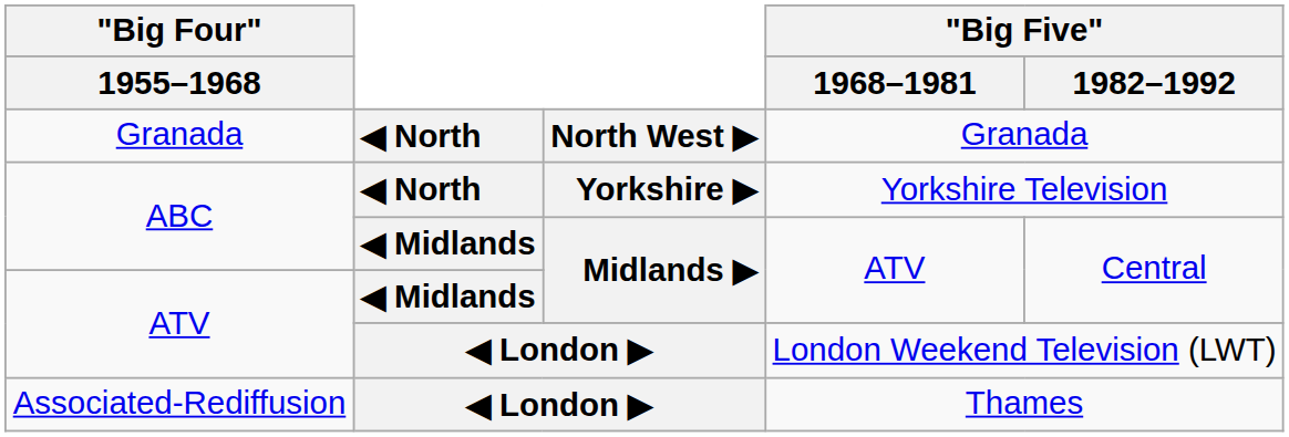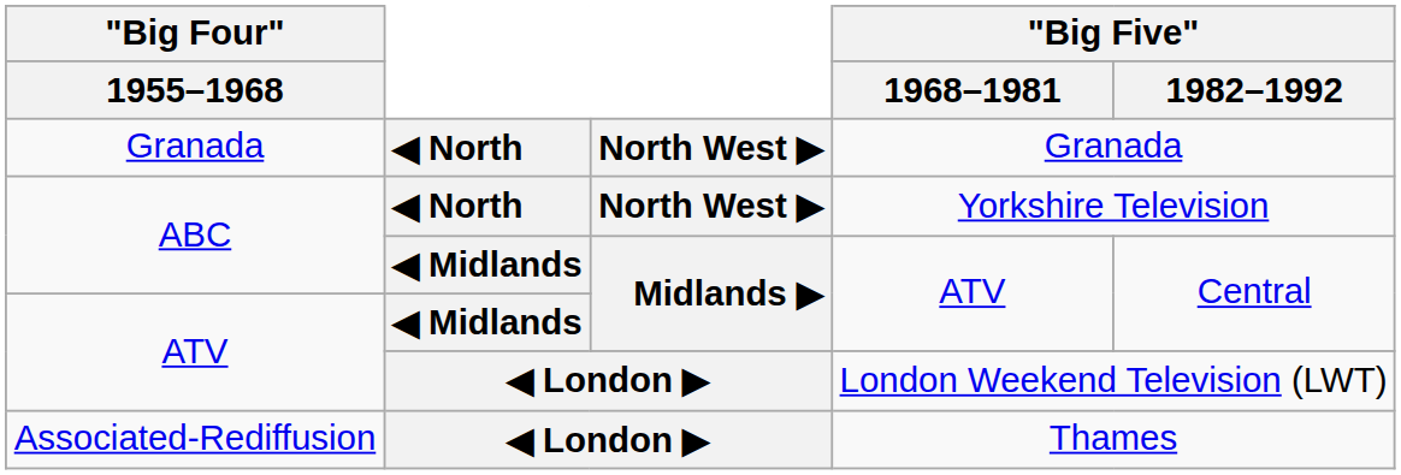Yorkshire Television | column 3: Yorkshire ▶ -> North West ▶
